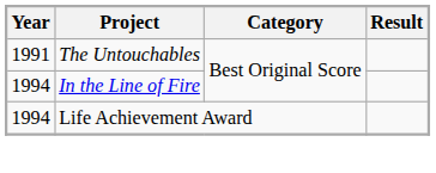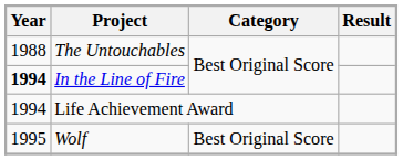The Untouchables | Year: 1991 -> 1988
In the Line of Fire | Year: normal -> bold
+ row: 1995 | Wolf | Best Original Score
